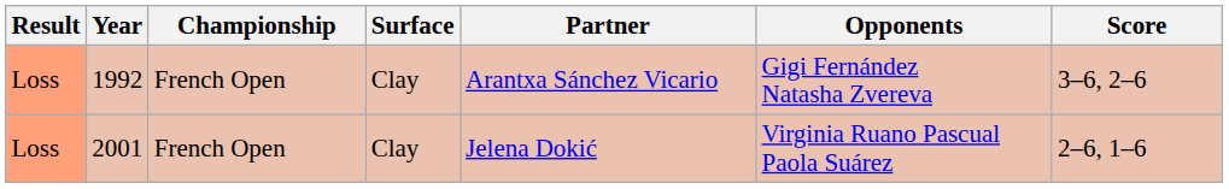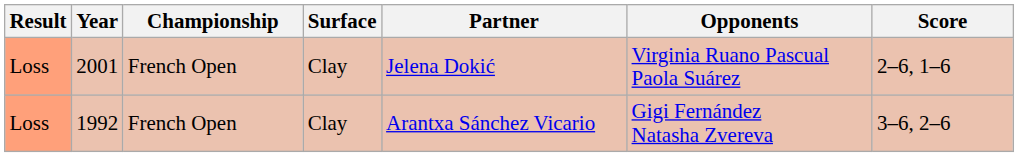rows swapped: 1992 <-> 2001
